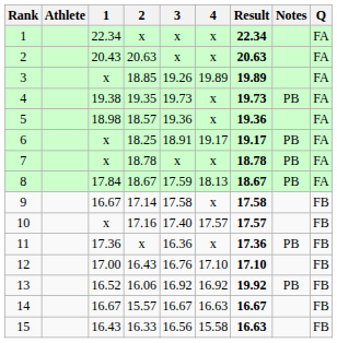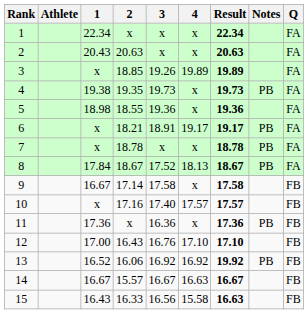5 | 2: 18.57 -> 18.55
6 | 2: 18.25 -> 18.21
8 | 3: 17.59 -> 17.52
